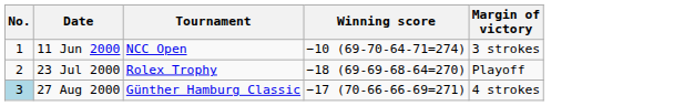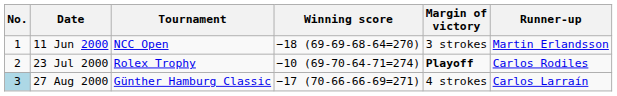+ column: Runner-up | Martin Erlandsson | Carlos Rodiles | Carlos Larraín
11 Jun 2000 | Winning score: −10 (69-70-64-71=274) -> −18 (69-69-68-64=270)
23 Jul 2000 | Winning score: −18 (69-69-68-64=270) -> −10 (69-70-64-71=274)
23 Jul 2000 | Margin of victory: normal -> bold
